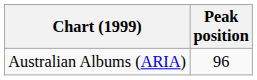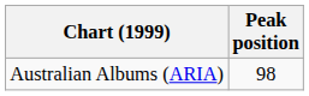Australian Albums (ARIA) | Peak position: 96 -> 98
